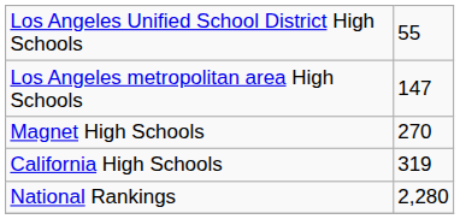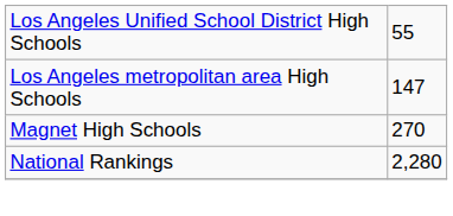- row: California High Schools | 319
